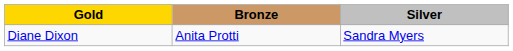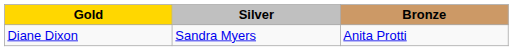columns swapped: Silver <-> Bronze
